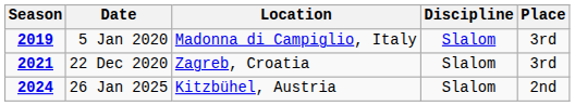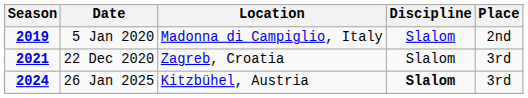5 Jan 2020 | Place: 3rd -> 2nd
26 Jan 2025 | Discipline: normal -> bold
26 Jan 2025 | Place: 2nd -> 3rd
